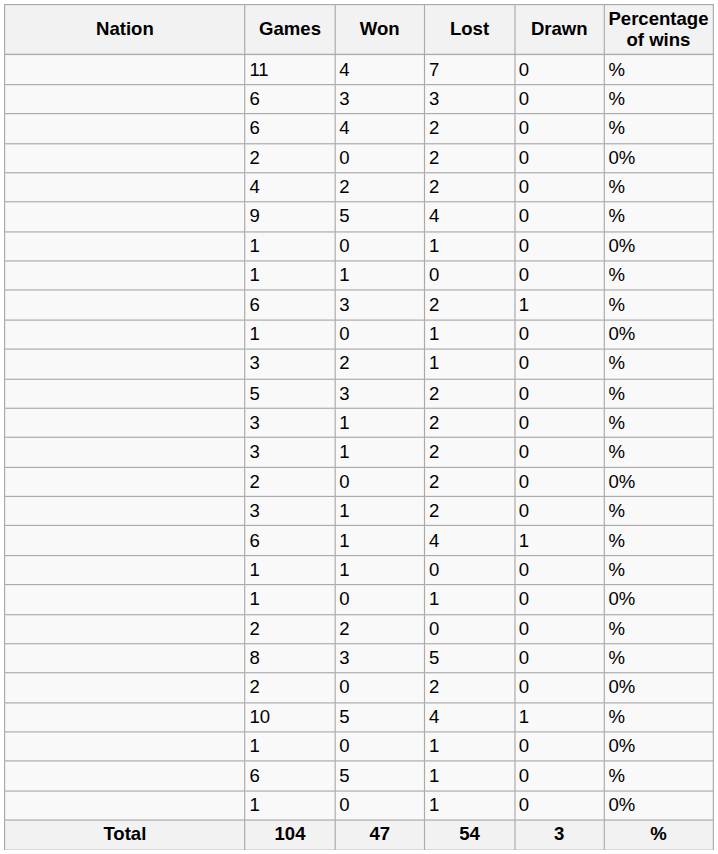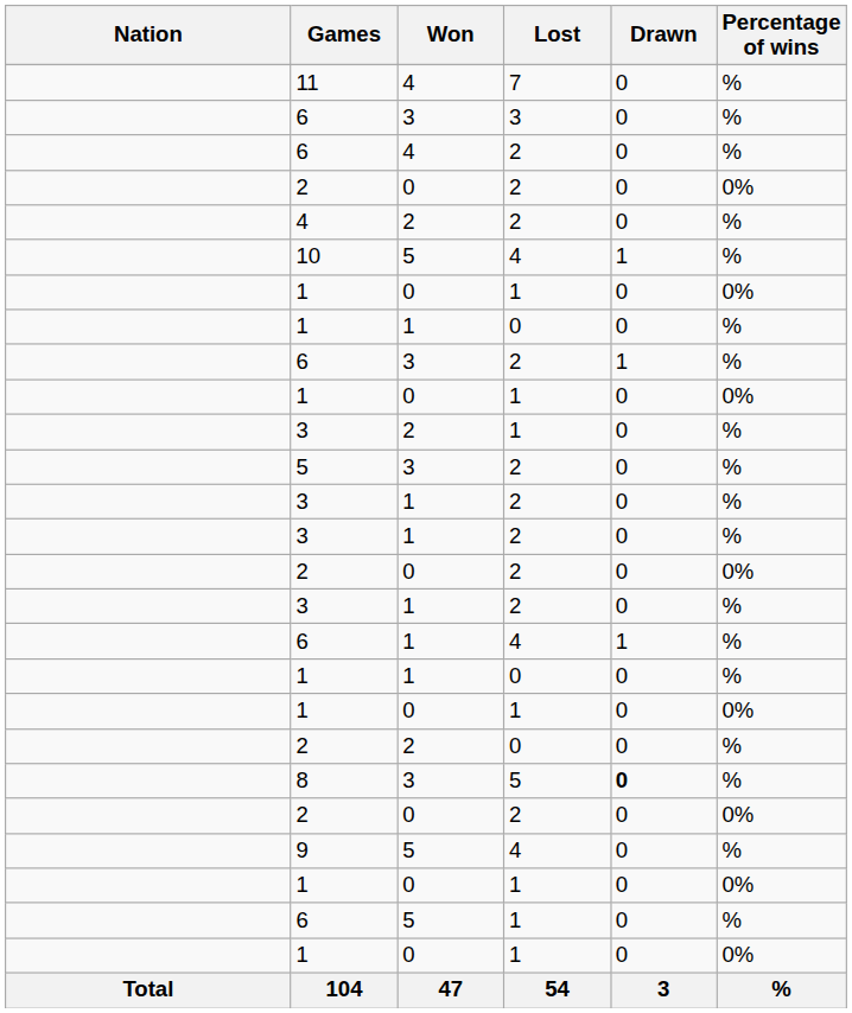rows swapped: 9 <-> 10
8 | Drawn: normal -> bold
